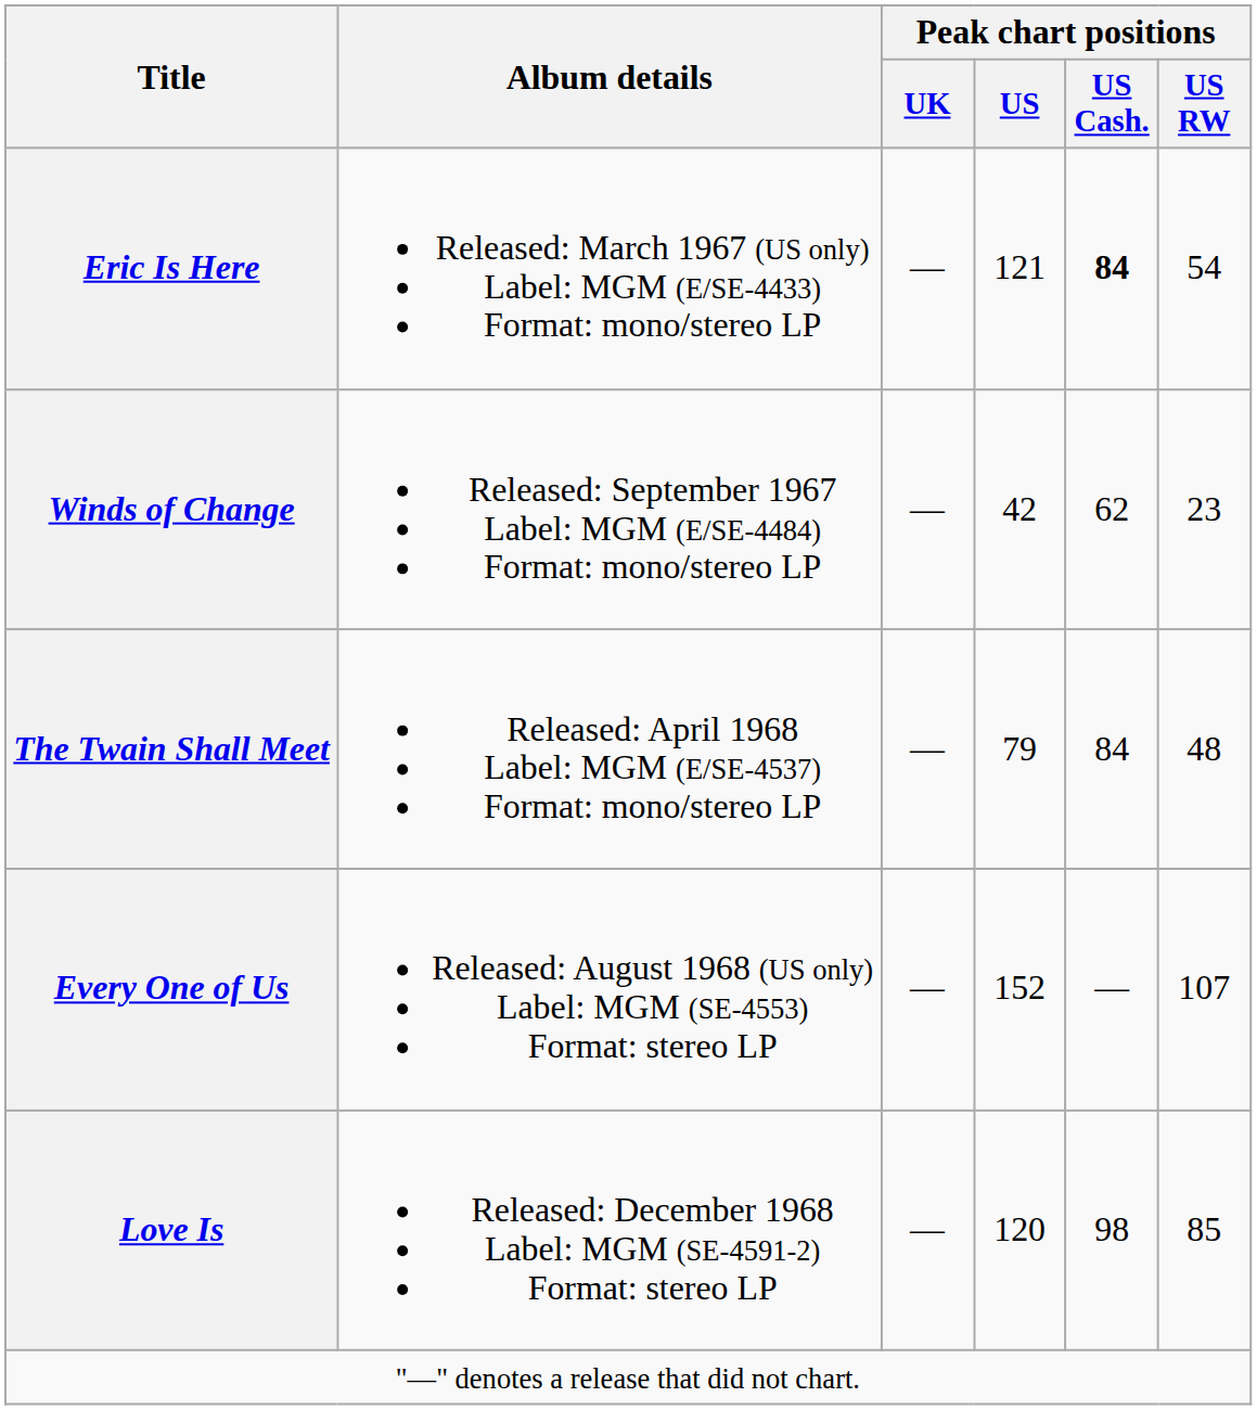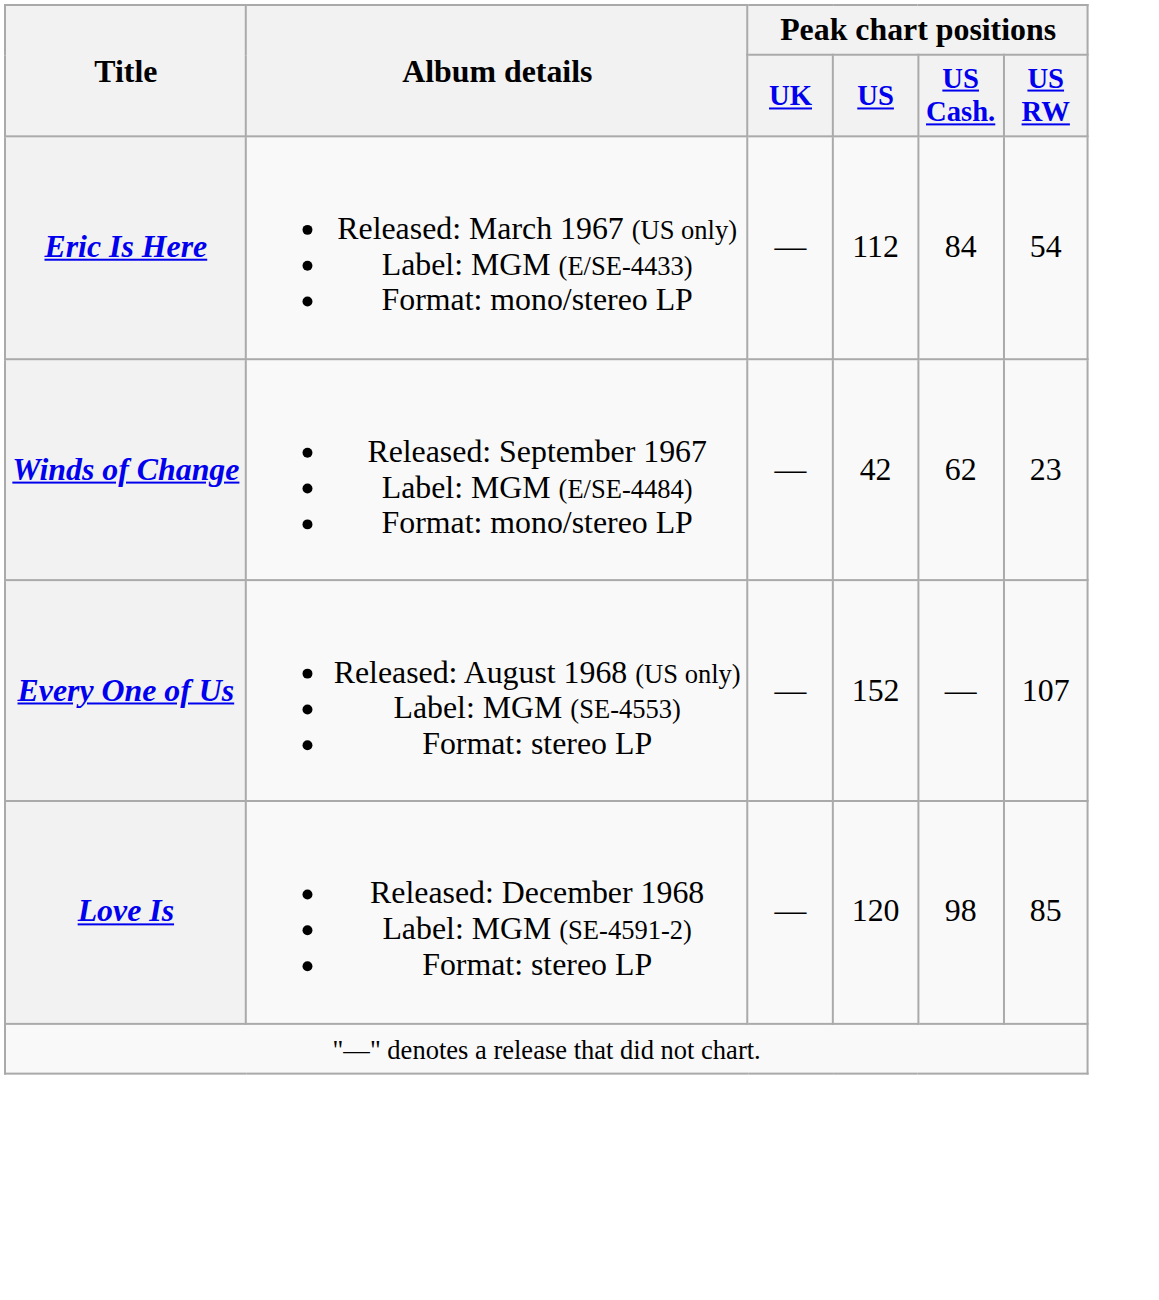Eric Is Here | Peak chart positions / US: 121 -> 112
Eric Is Here | Peak chart positions / US Cash.: bold -> normal
- row: The Twain Shall Meet | Released: April 1968 Label: MGM (E/SE-4537) Format: mono/stereo LP | — | 79 | 84 | 48
